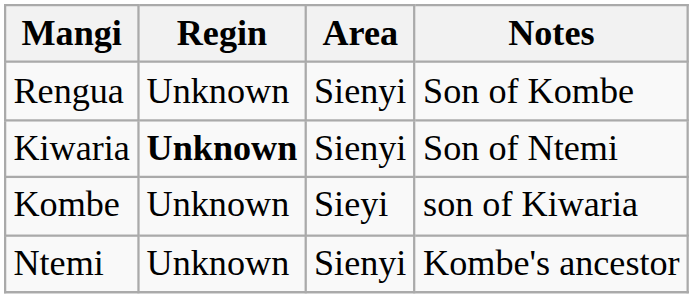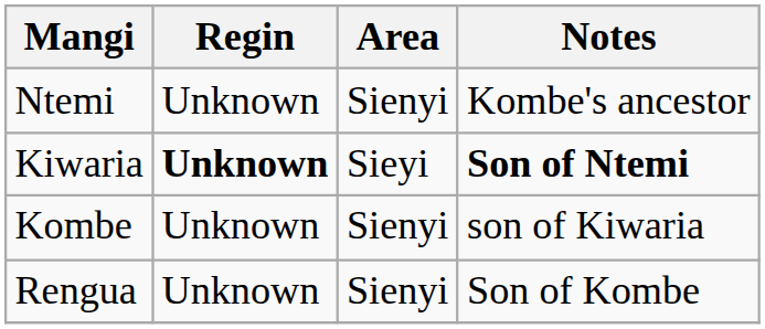rows swapped: Ntemi <-> Rengua
Kiwaria | Area: Sienyi -> Sieyi
Kiwaria | Notes: normal -> bold
Kombe | Area: Sieyi -> Sienyi
